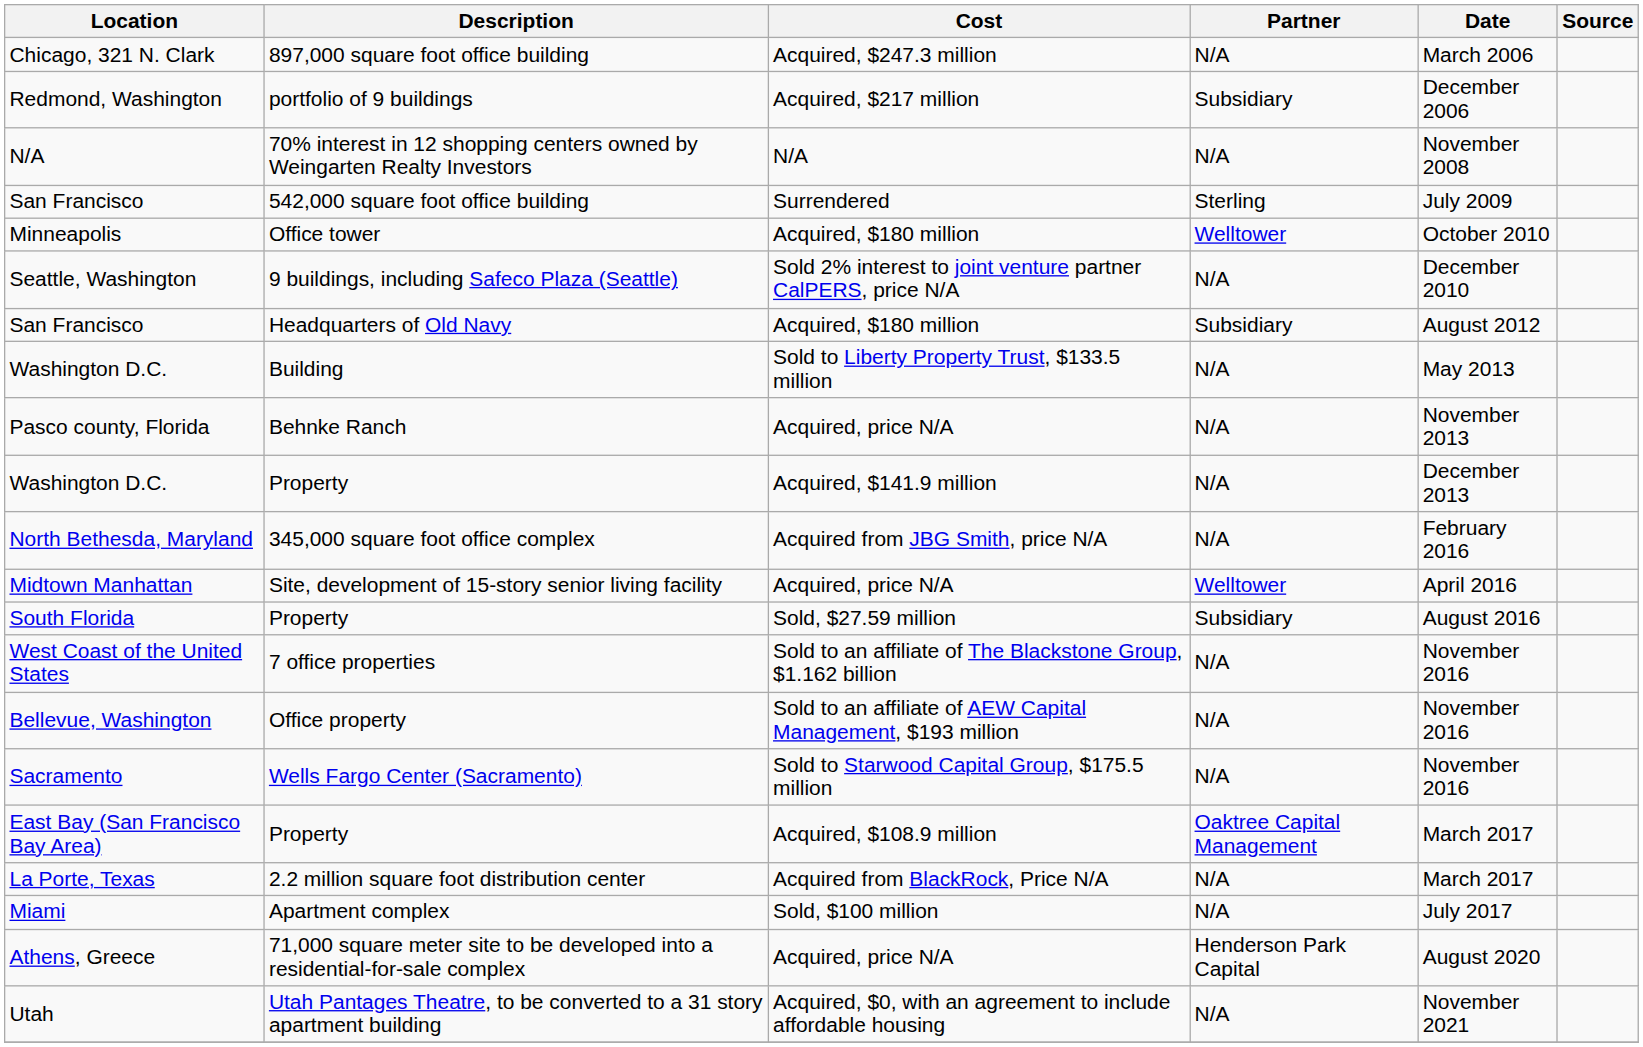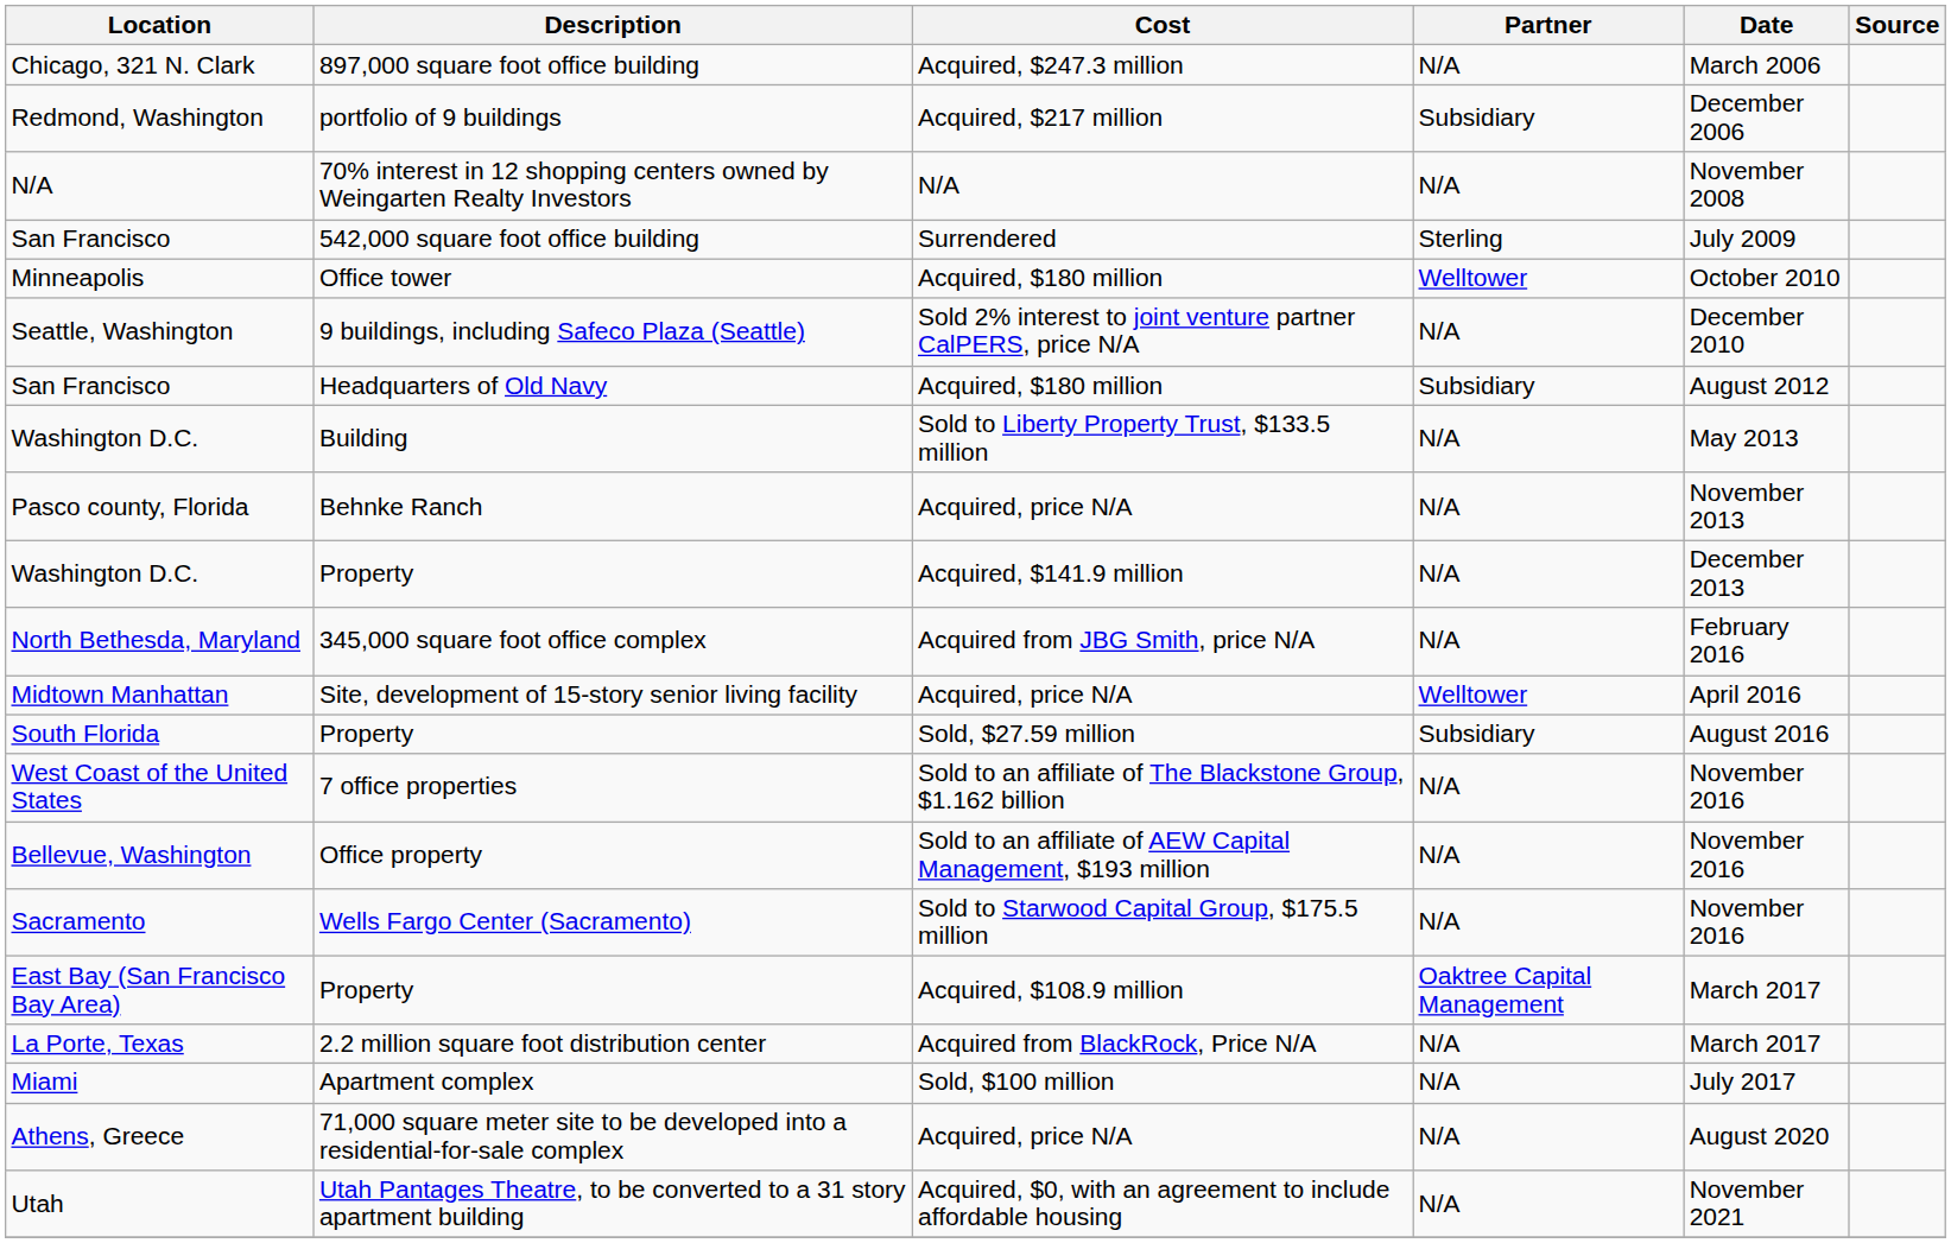Athens, Greece | Partner: Henderson Park Capital -> N/A
